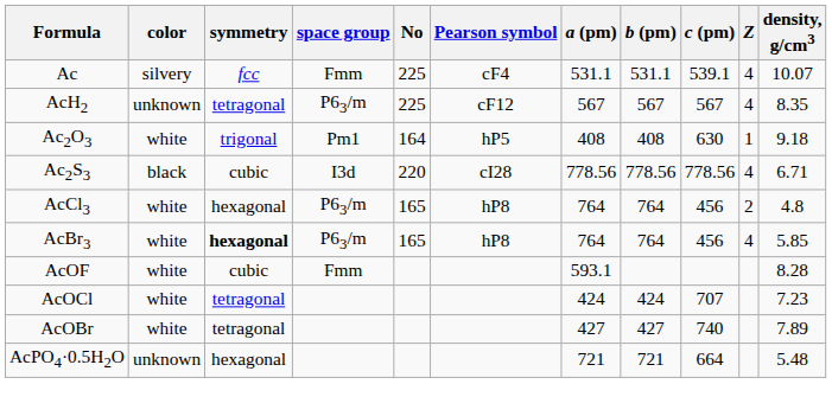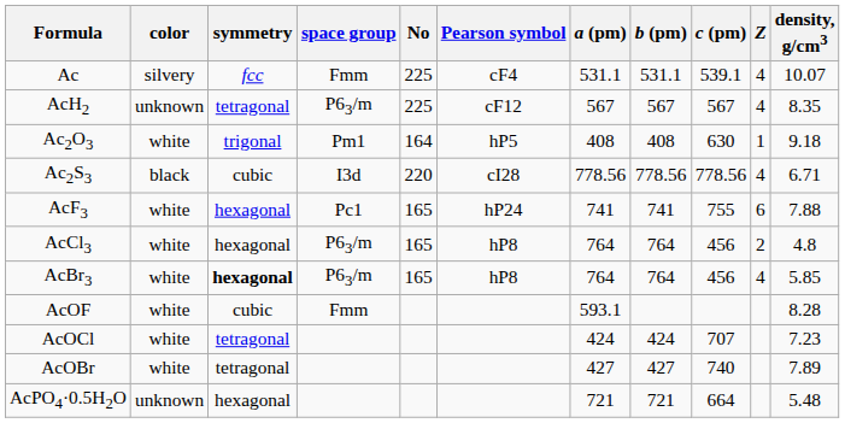+ row: AcF3 | white | hexagonal | Pc1 | 165 | hP24 | 741 | 741 | 755 | 6 | 7.88
